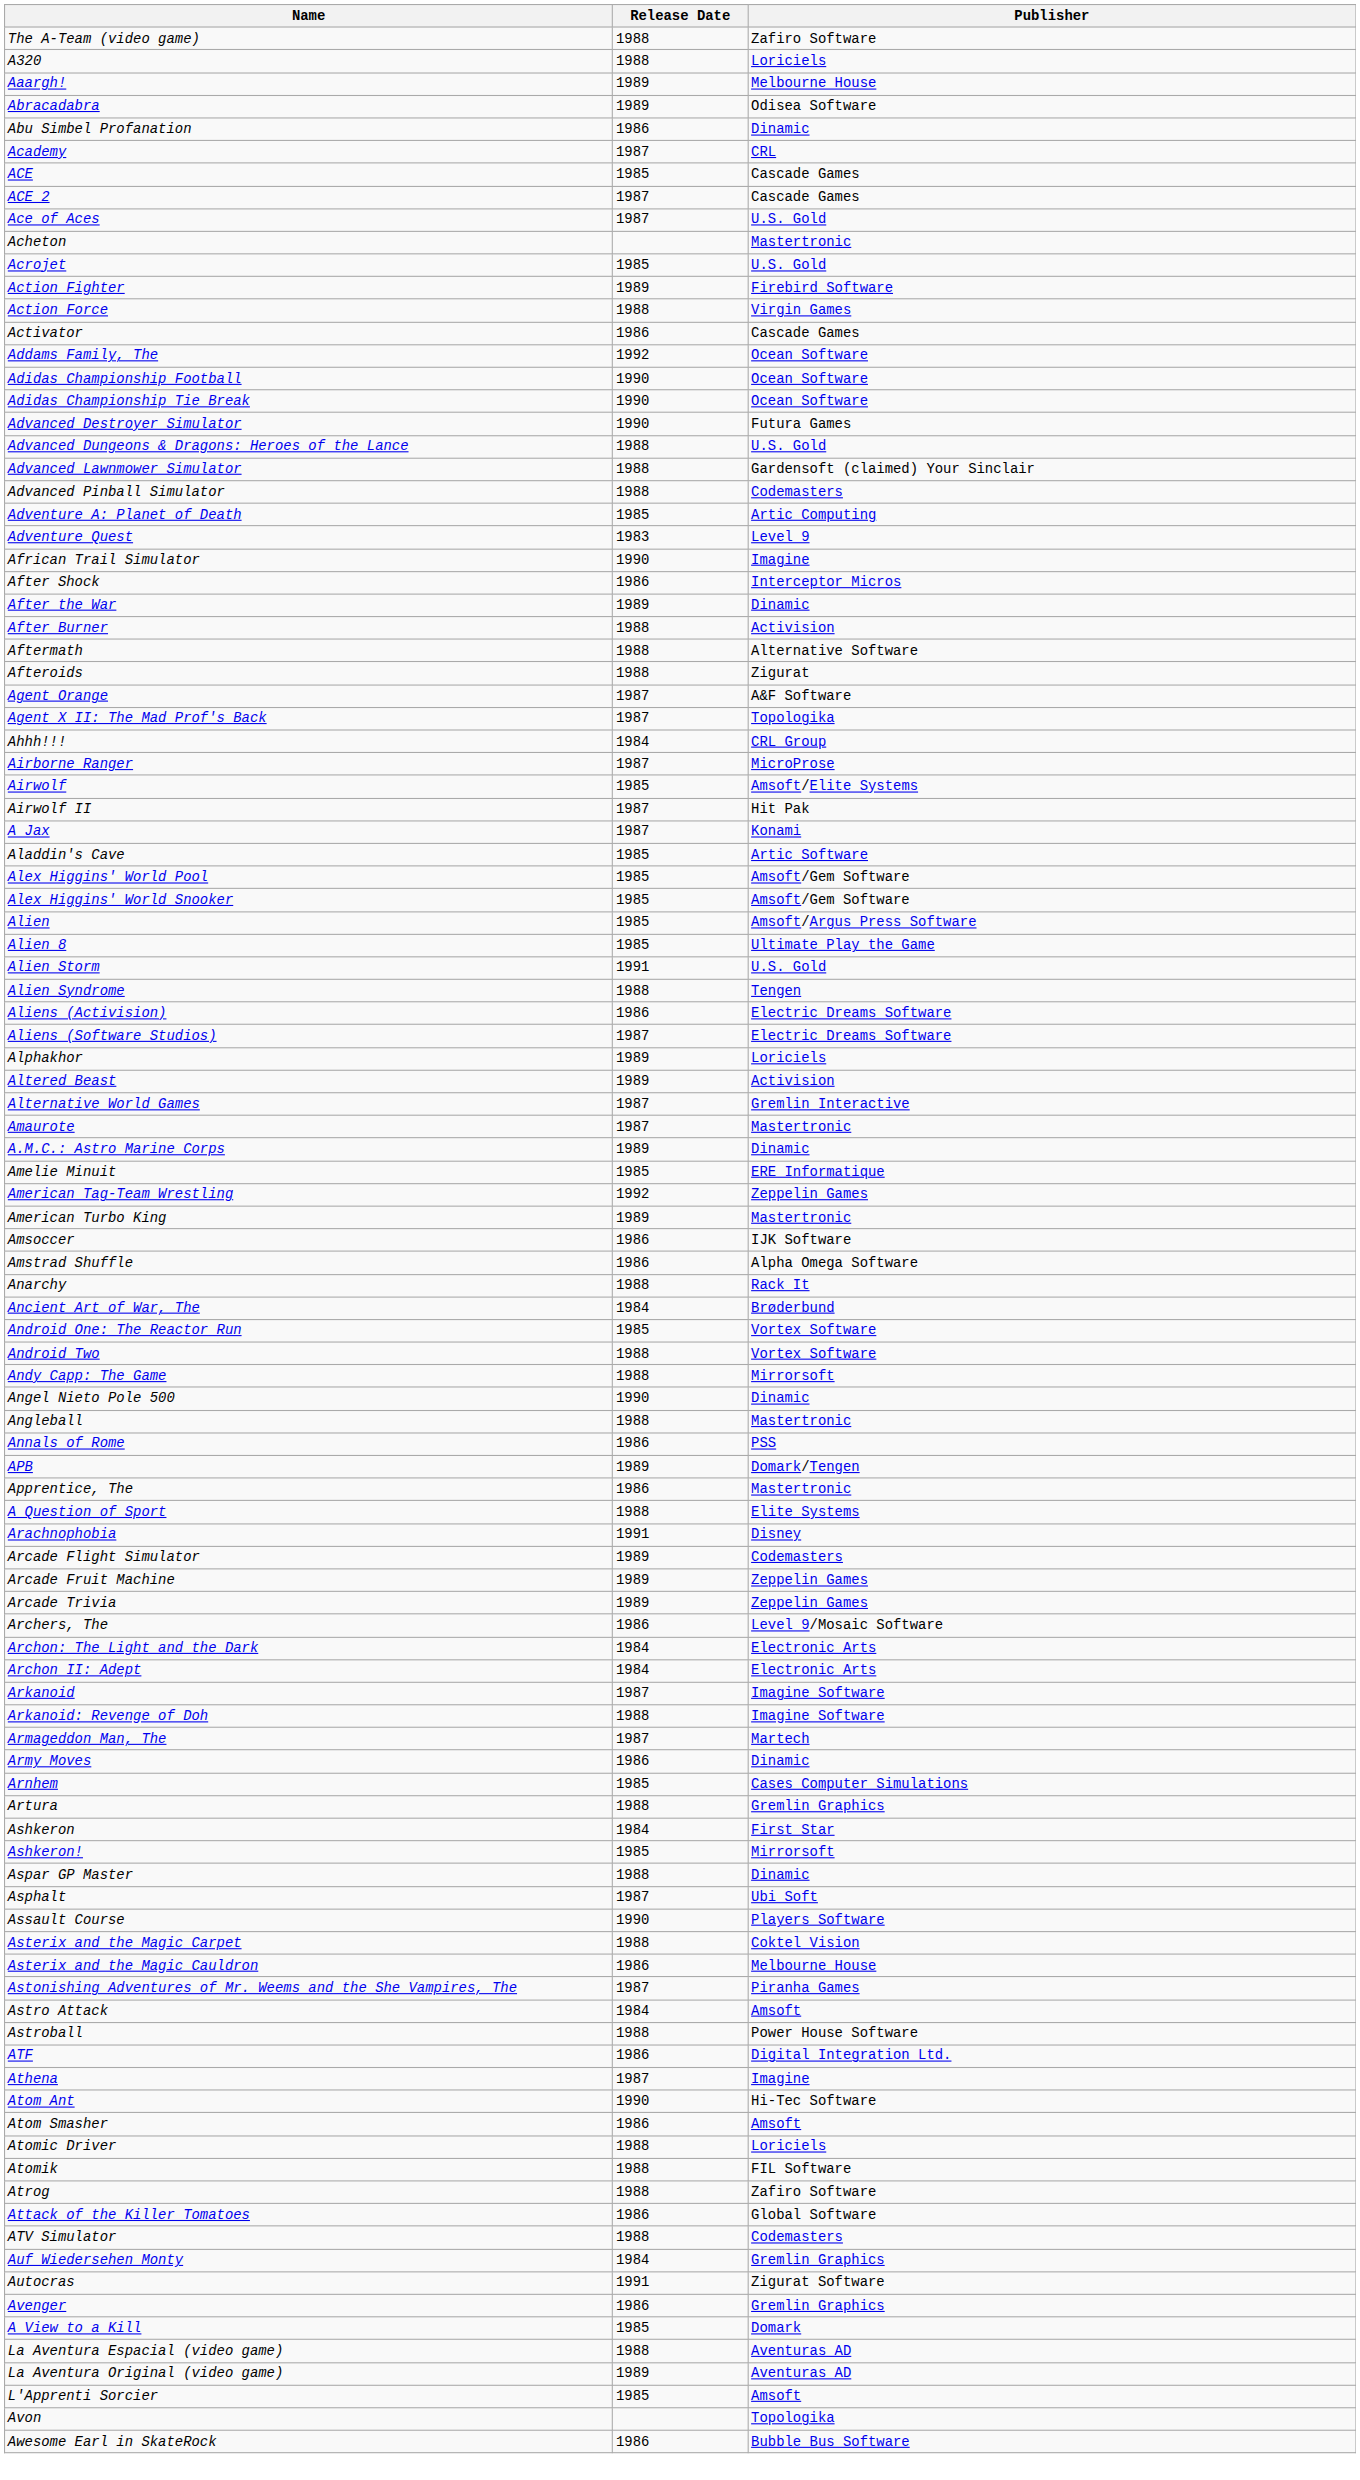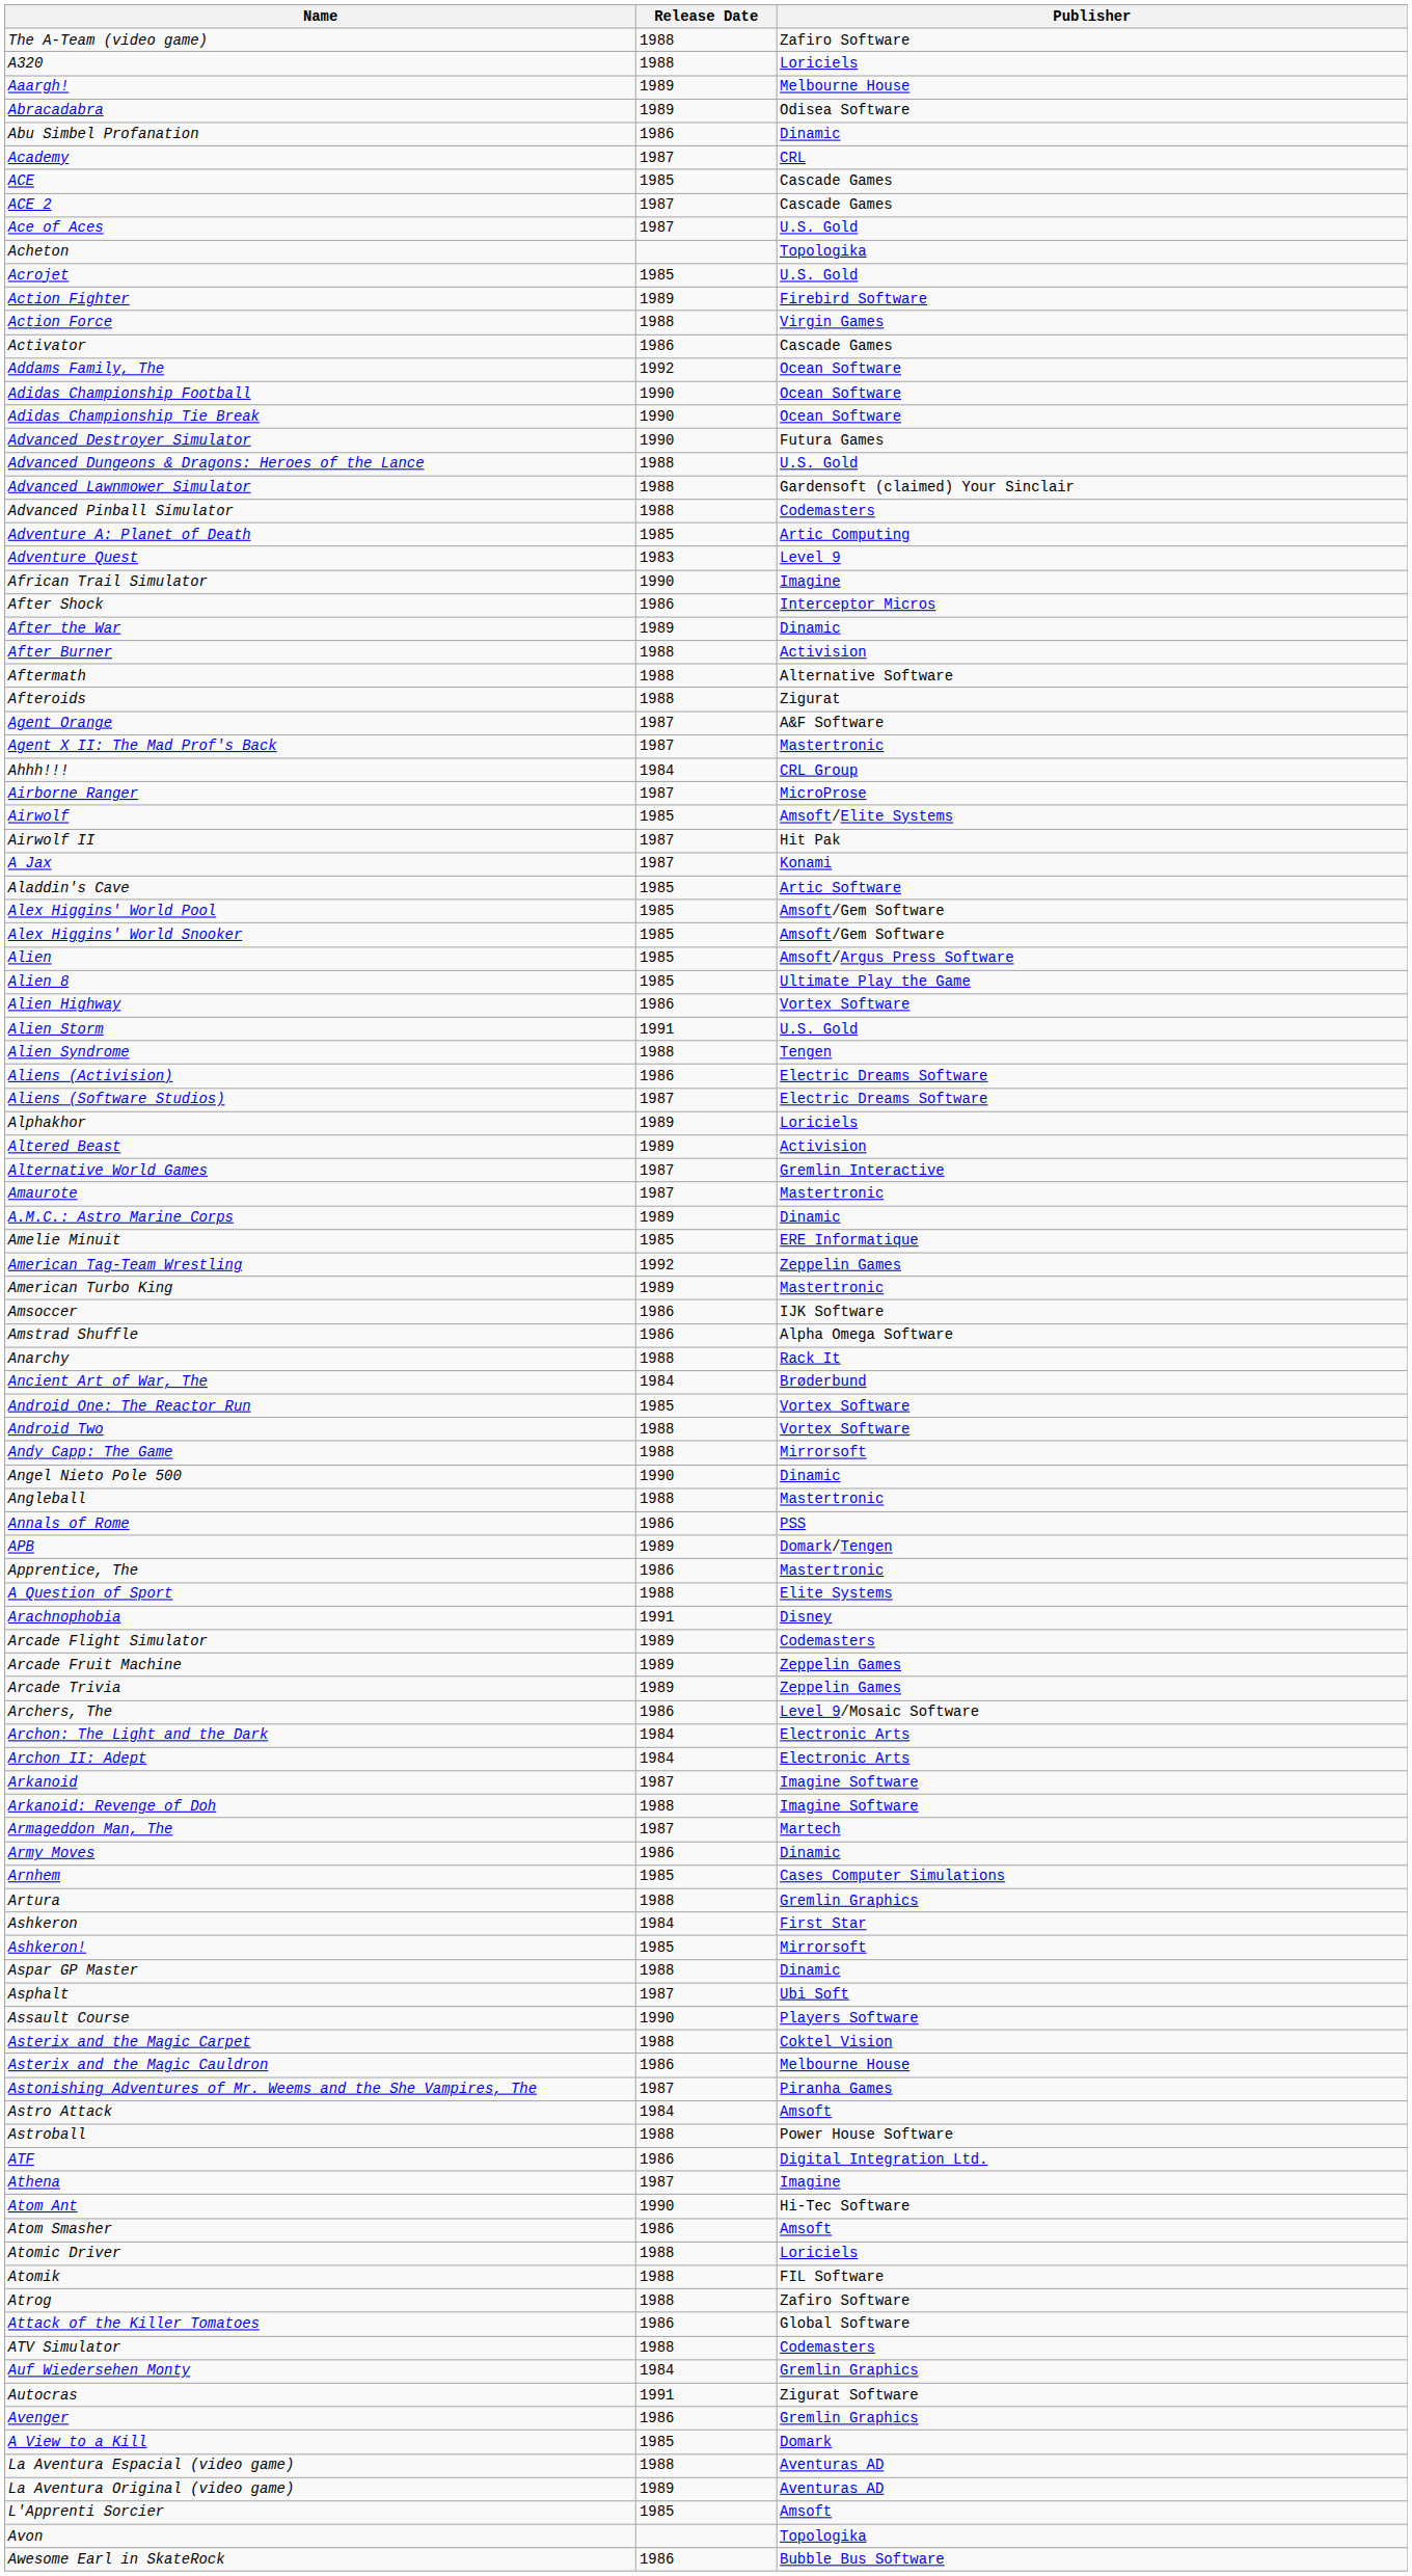Acheton | Publisher: Mastertronic -> Topologika
Agent X II: The Mad Prof's Back | Publisher: Topologika -> Mastertronic
+ row: Alien Highway | 1986 | Vortex Software
